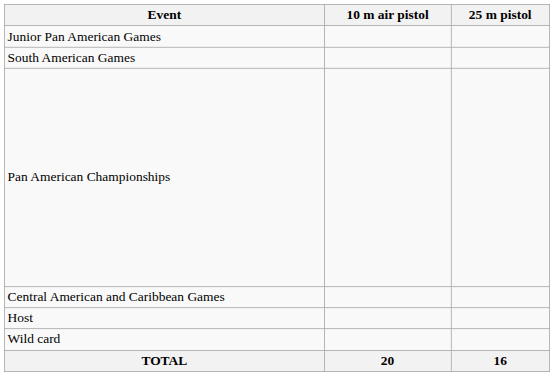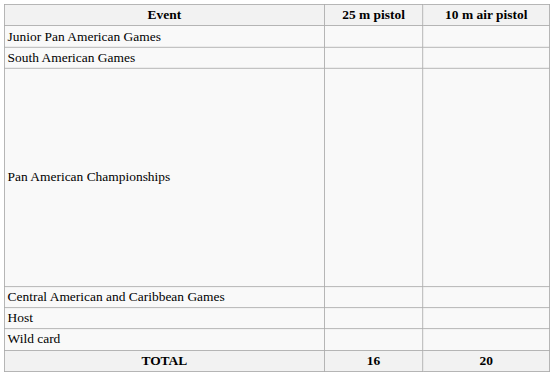columns swapped: 10 m air pistol <-> 25 m pistol
